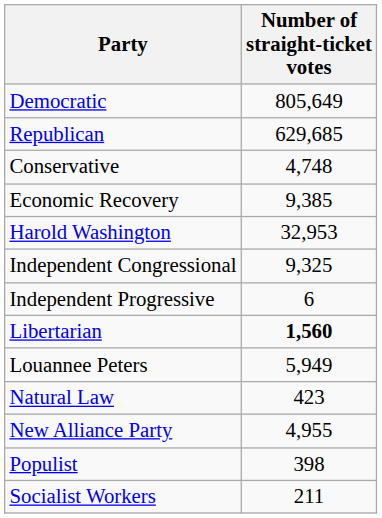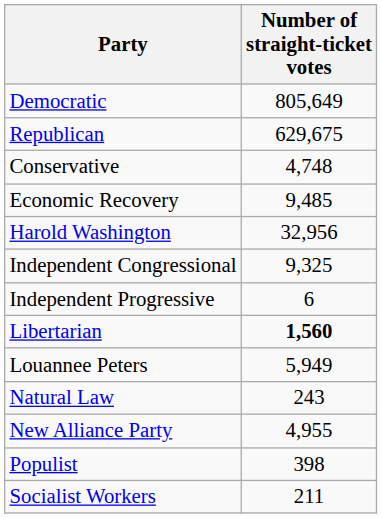Republican | Number of straight-ticket votes: 629,685 -> 629,675
Economic Recovery | Number of straight-ticket votes: 9,385 -> 9,485
Harold Washington | Number of straight-ticket votes: 32,953 -> 32,956
Natural Law | Number of straight-ticket votes: 423 -> 243
